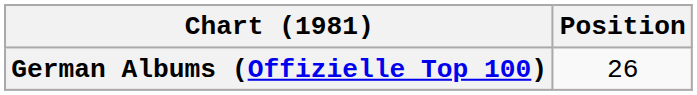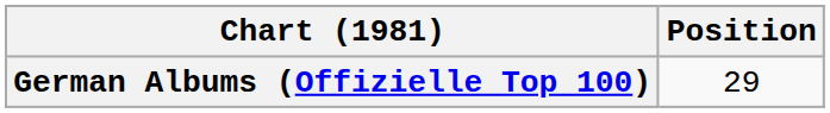German Albums (Offizielle Top 100) | Position: 26 -> 29
